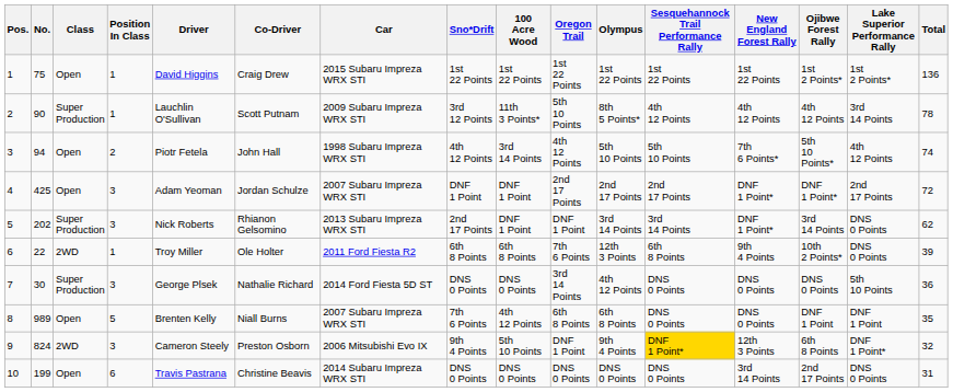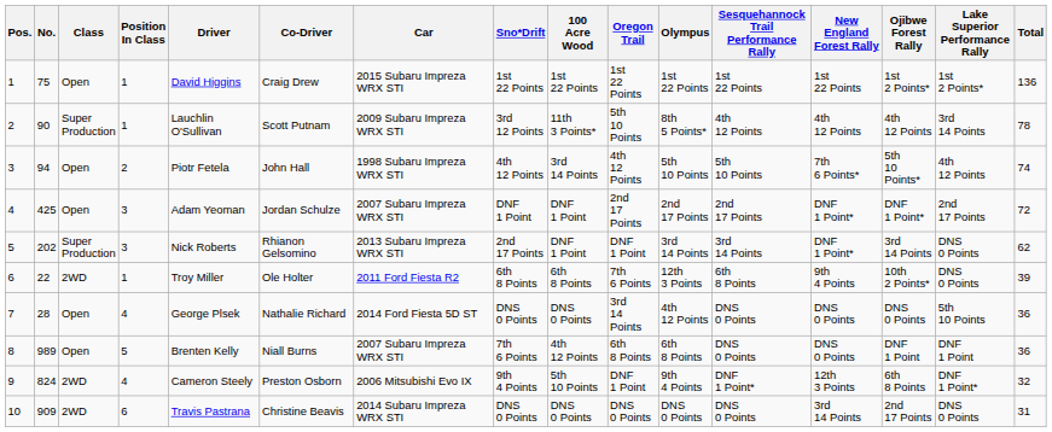7 | No.: 30 -> 28
7 | Class: Super Production -> Open
7 | Position In Class: 3 -> 4
8 | Total: 35 -> 36
9 | Position In Class: 3 -> 4
9 | Sesquehannock Trail Performance Rally: gold background -> no background
10 | No.: 199 -> 909
10 | Class: Open -> 2WD
